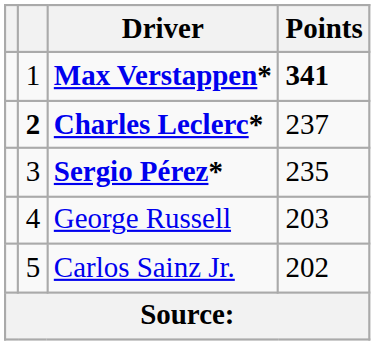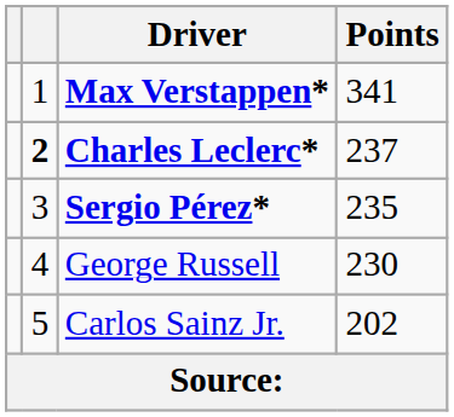Max Verstappen* | Points: bold -> normal
George Russell | Points: 203 -> 230
